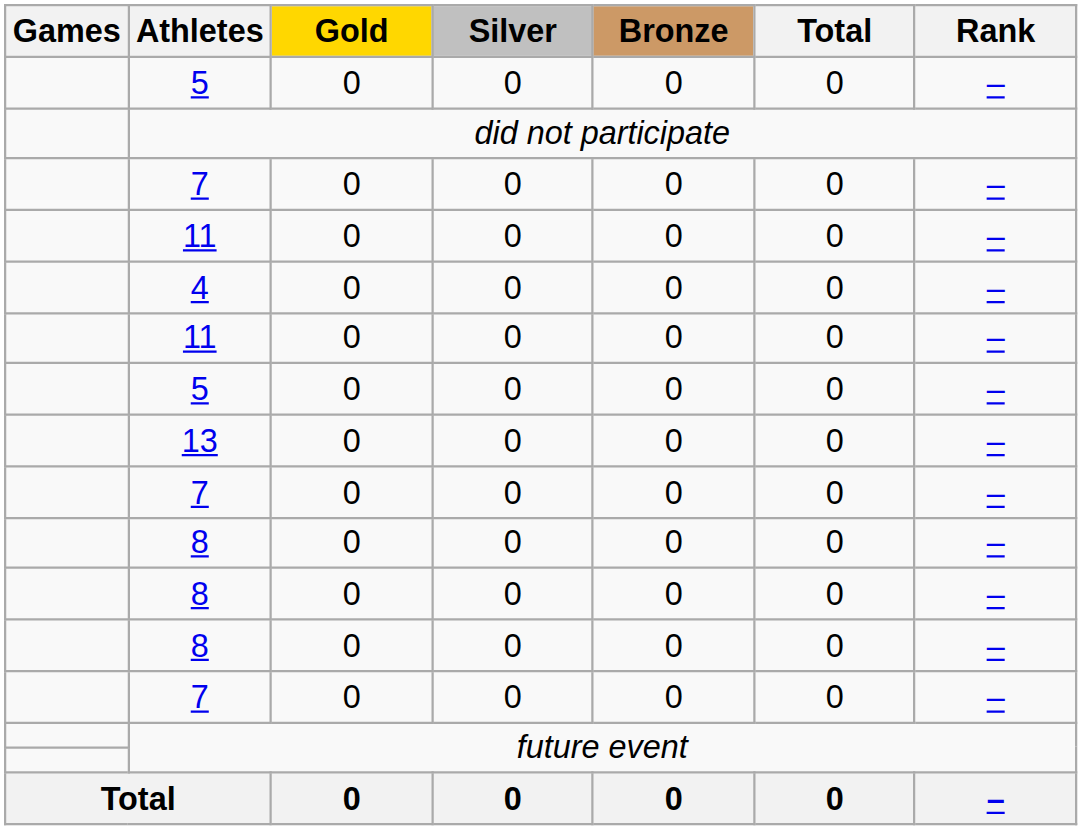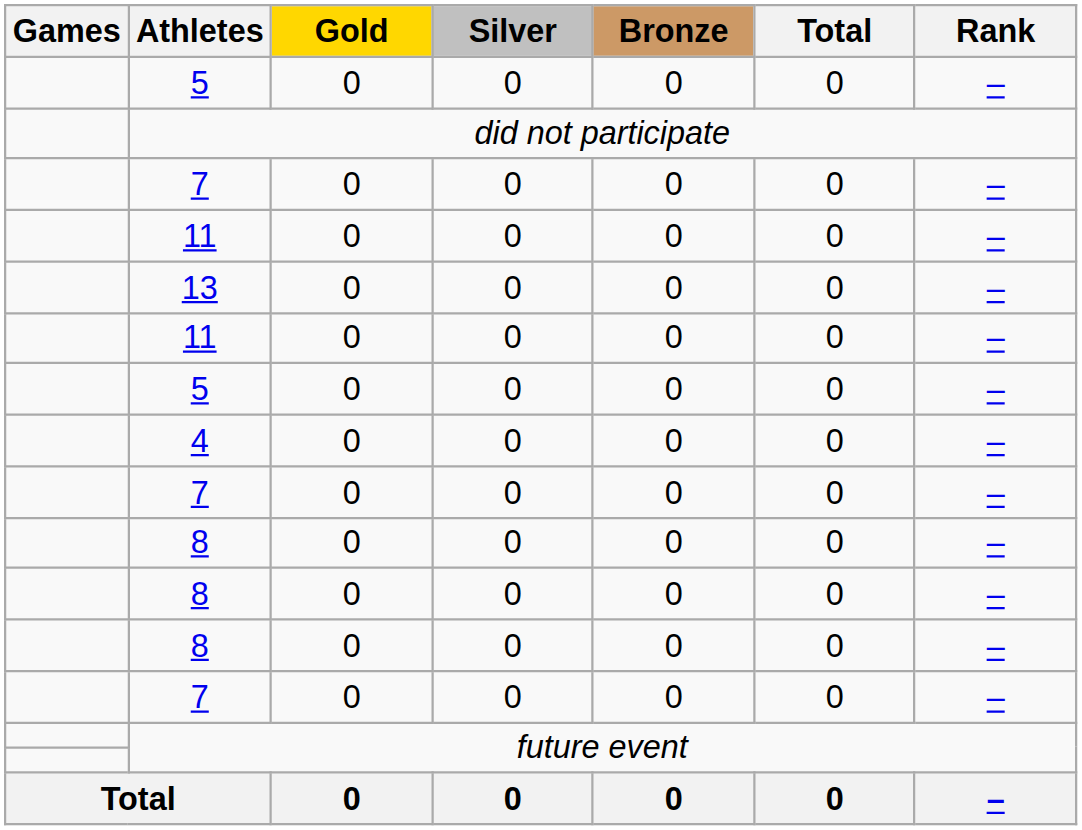rows swapped: 13 <-> 4
